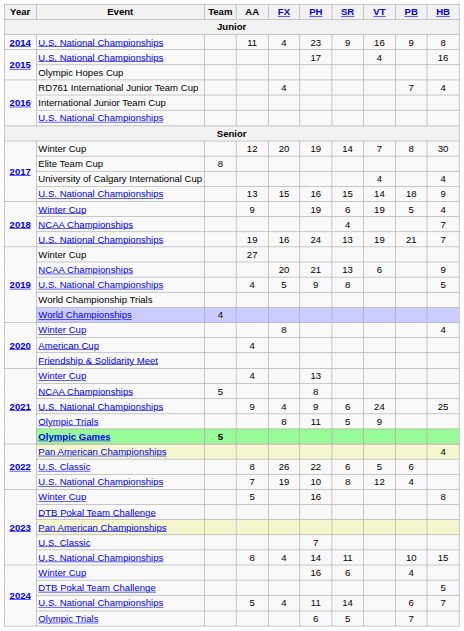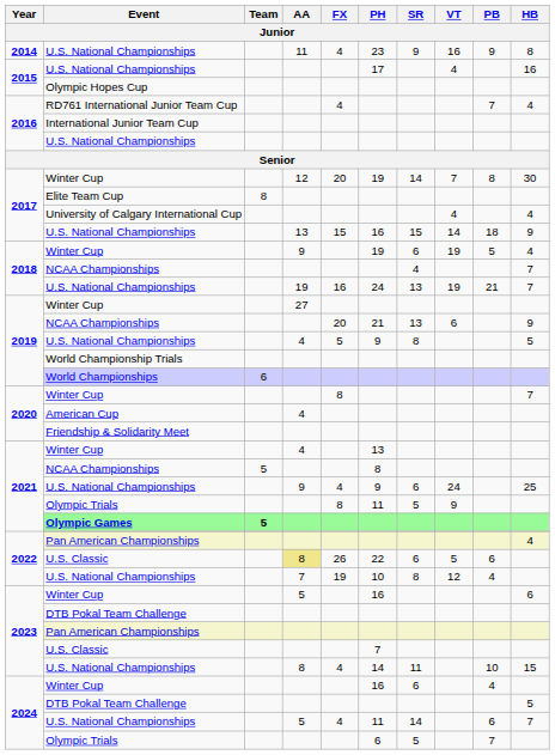World Championships | Team: 4 -> 6
2020 / Winter Cup | HB: 4 -> 7
2022 / U.S. Classic | AA: no background -> khaki background
2023 / Winter Cup | HB: 8 -> 6
